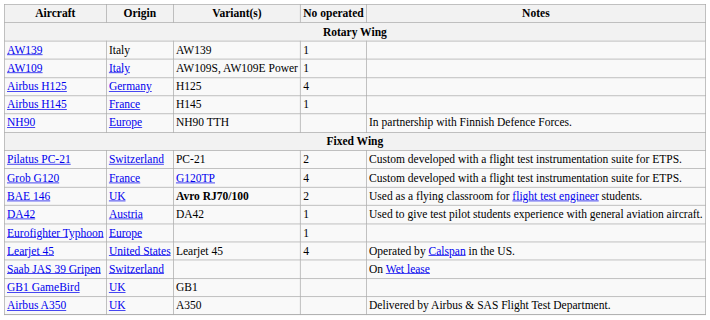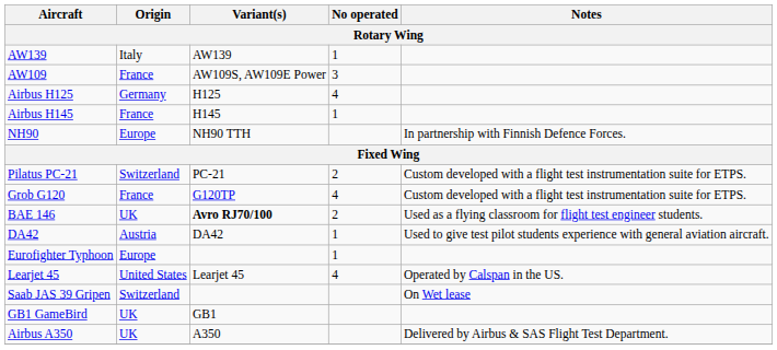AW109 | Origin: Italy -> France
AW109 | No operated: 1 -> 3
